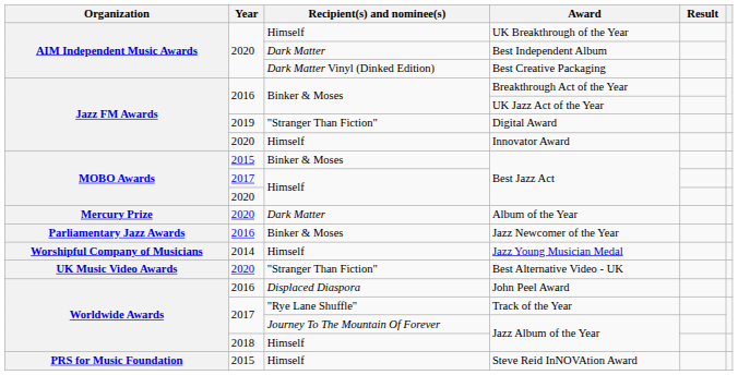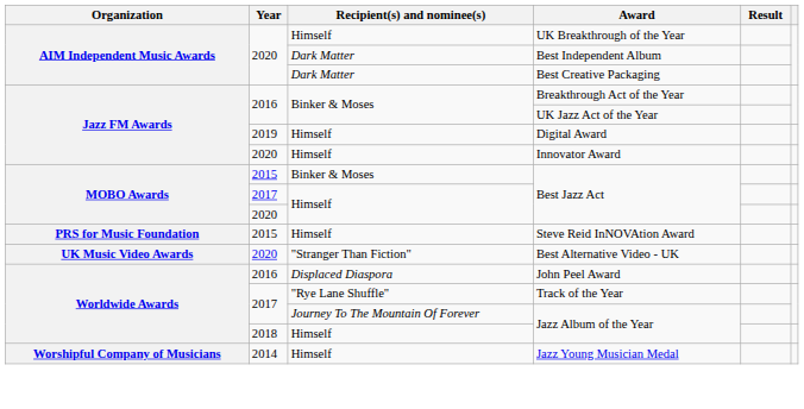Best Creative Packaging | Recipient(s) and nominee(s): Dark Matter Vinyl (Dinked Edition) -> Dark Matter
Digital Award | Recipient(s) and nominee(s): "Stranger Than Fiction" -> Himself
- row: Mercury Prize | 2020 | Dark Matter | Album of the Year
- row: Parliamentary Jazz Awards | 2016 | Binker & Moses | Jazz Newcomer of the Year
rows swapped: Steve Reid InNOVAtion Award <-> Jazz Young Musician Medal
